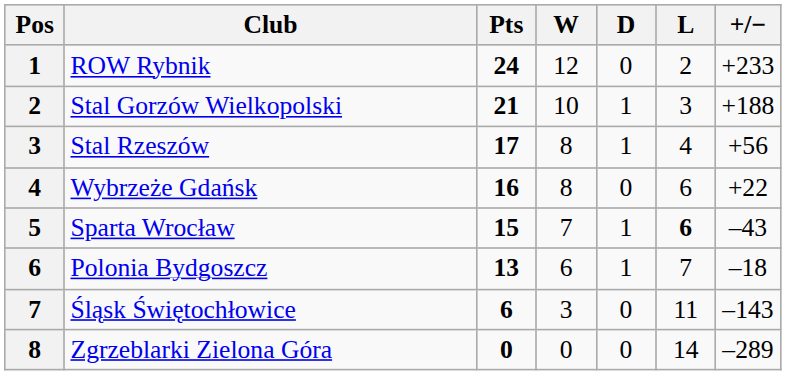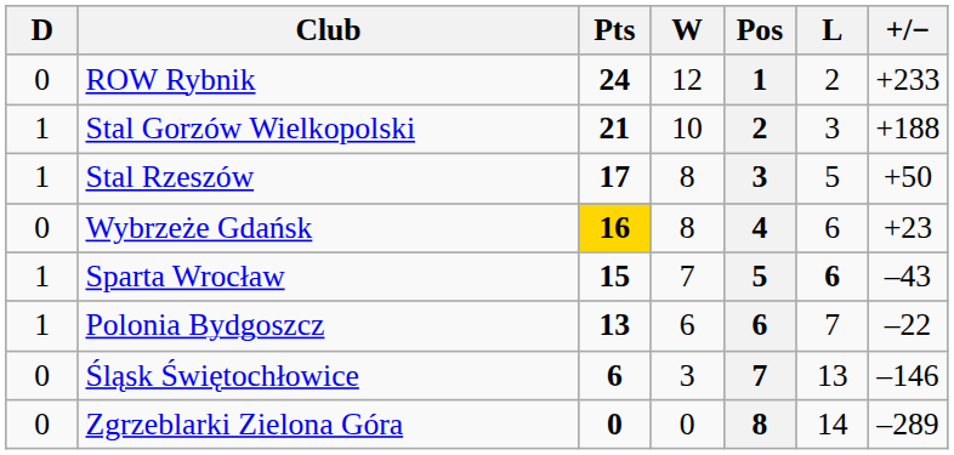columns swapped: Pos <-> D
Stal Rzeszów | L: 4 -> 5
Stal Rzeszów | +/−: +56 -> +50
Wybrzeże Gdańsk | Pts: no background -> gold background
Wybrzeże Gdańsk | +/−: +22 -> +23
Polonia Bydgoszcz | +/−: –18 -> –22
Śląsk Świętochłowice | L: 11 -> 13
Śląsk Świętochłowice | +/−: –143 -> –146
